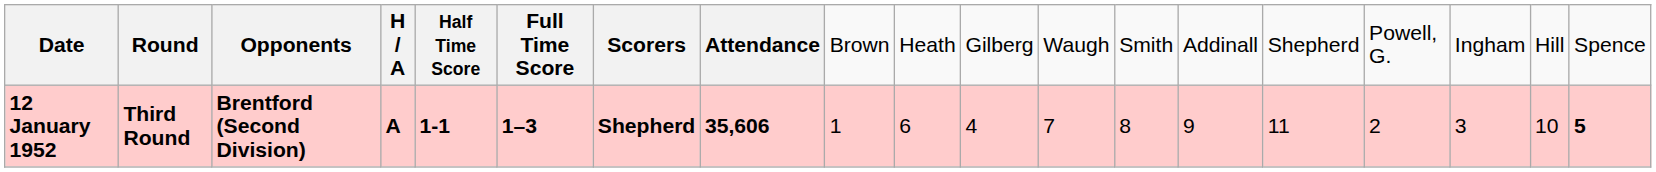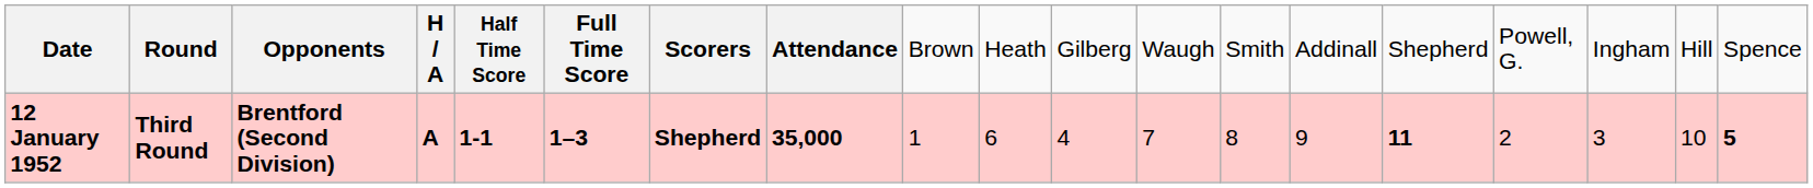12 January 1952 | column 8: 35,606 -> 35,000
12 January 1952 | column 15: normal -> bold
